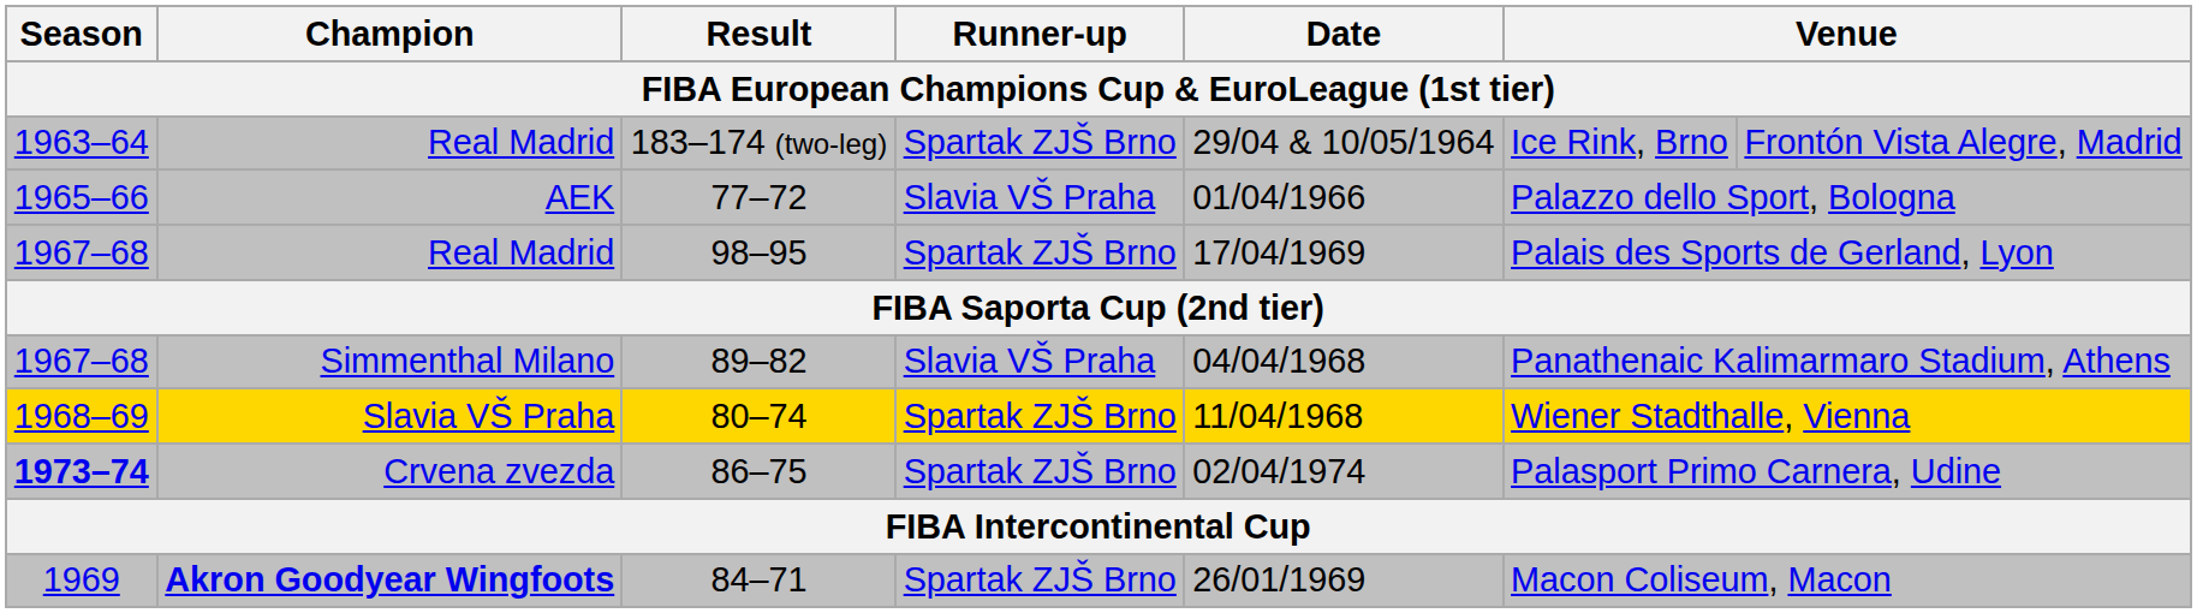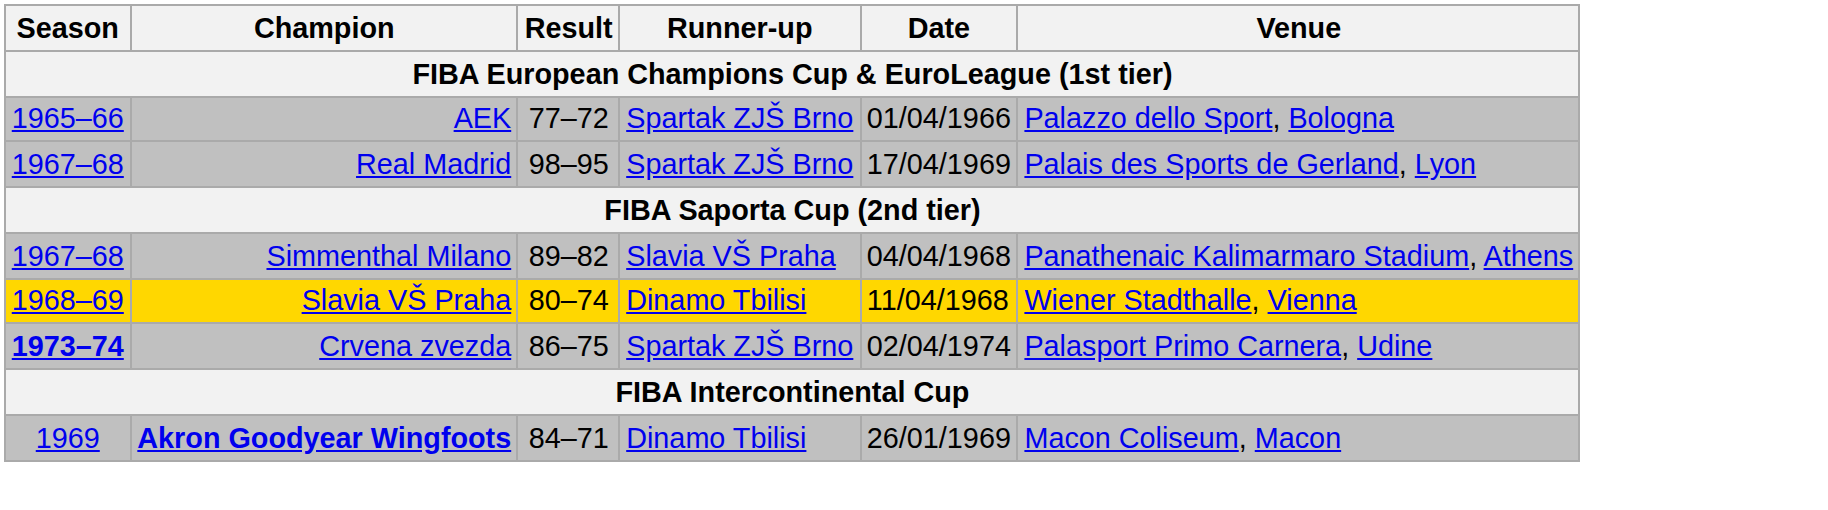- row: 1963–64 | Real Madrid | 183–174 (two-leg) | Spartak ZJŠ Brno | 29/04 & 10/05/1964 | Ice Rink, Brno | Frontón Vista Alegre, Madrid
77–72 | Runner-up: Slavia VŠ Praha -> Spartak ZJŠ Brno
80–74 | Runner-up: Spartak ZJŠ Brno -> Dinamo Tbilisi
84–71 | Runner-up: Spartak ZJŠ Brno -> Dinamo Tbilisi
